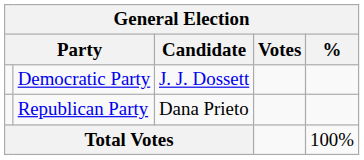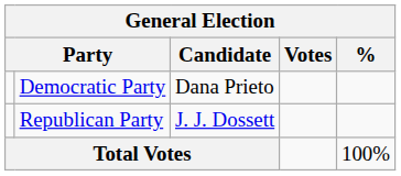Democratic Party | Candidate: J. J. Dossett -> Dana Prieto
Republican Party | Candidate: Dana Prieto -> J. J. Dossett
